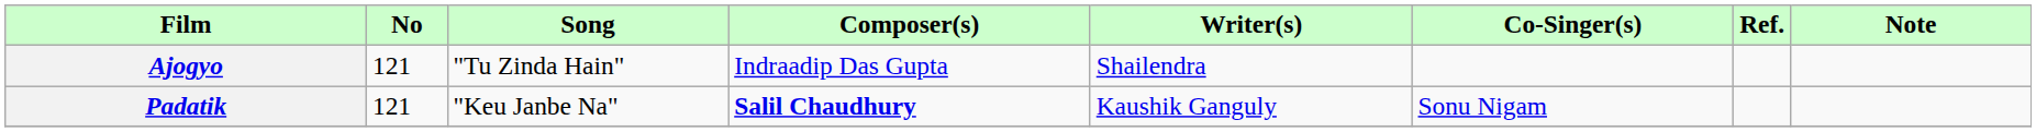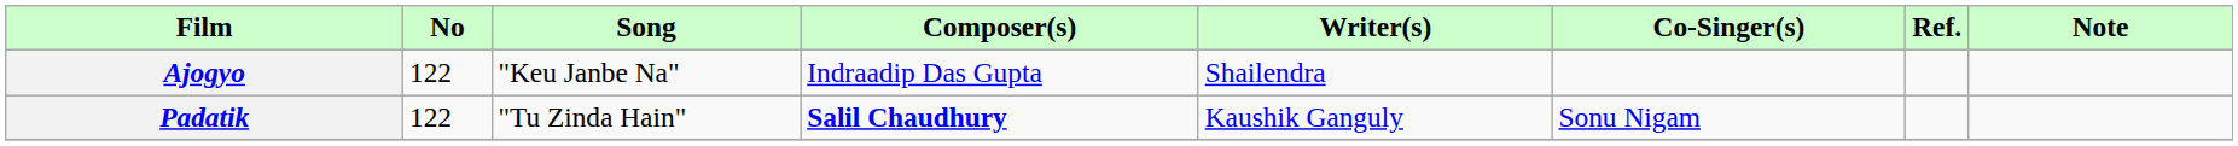Ajogyo | No: 121 -> 122
Ajogyo | Song: "Tu Zinda Hain" -> "Keu Janbe Na"
Padatik | No: 121 -> 122
Padatik | Song: "Keu Janbe Na" -> "Tu Zinda Hain"
